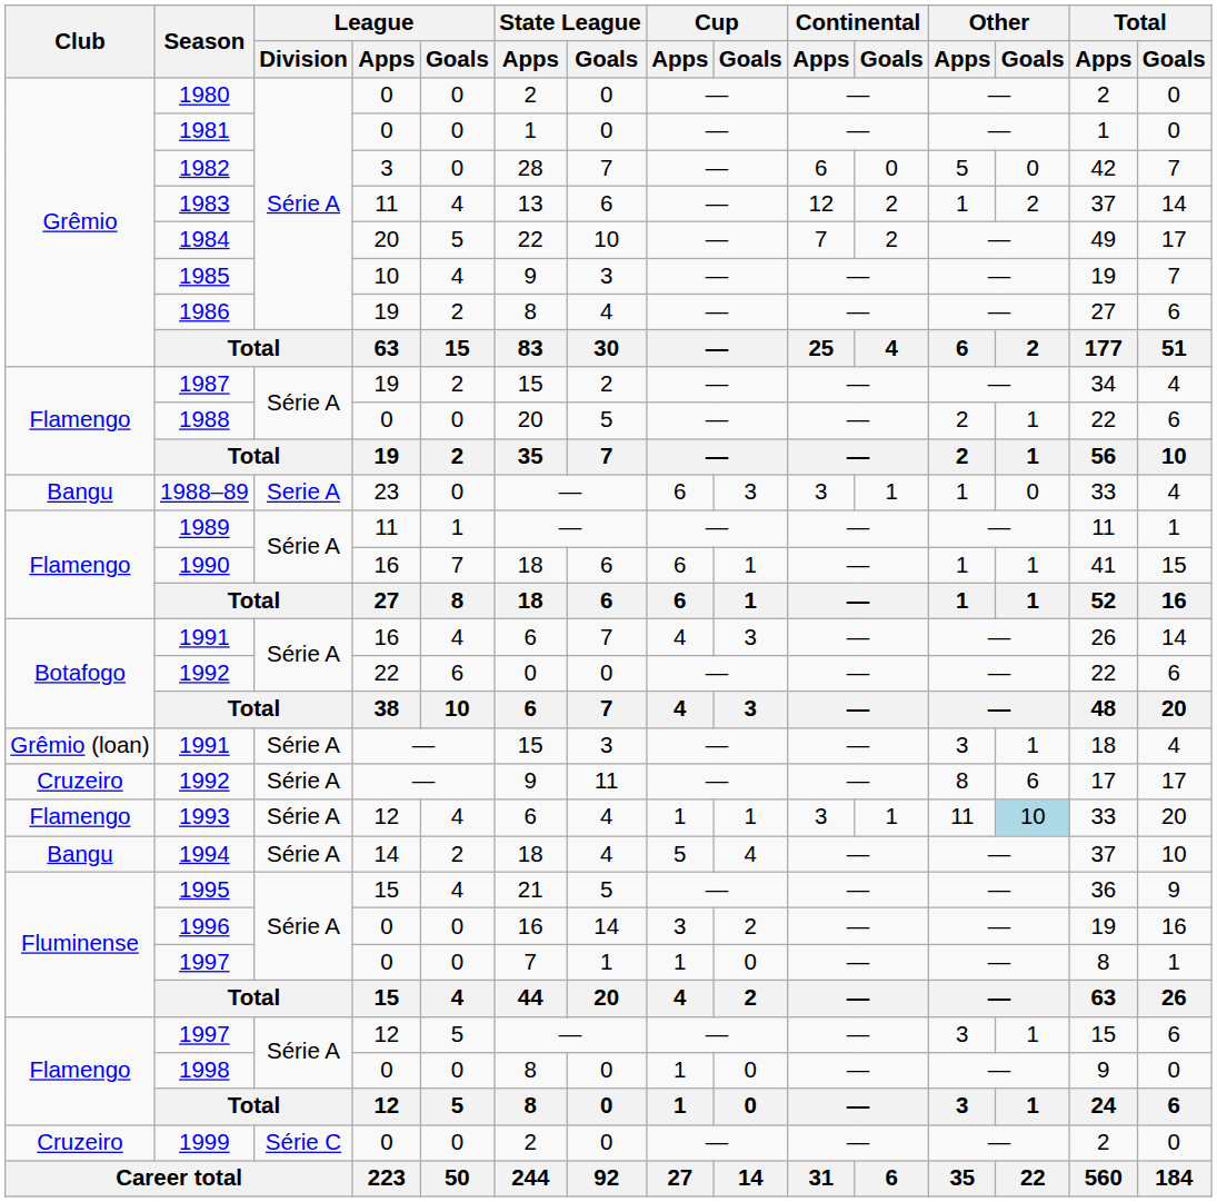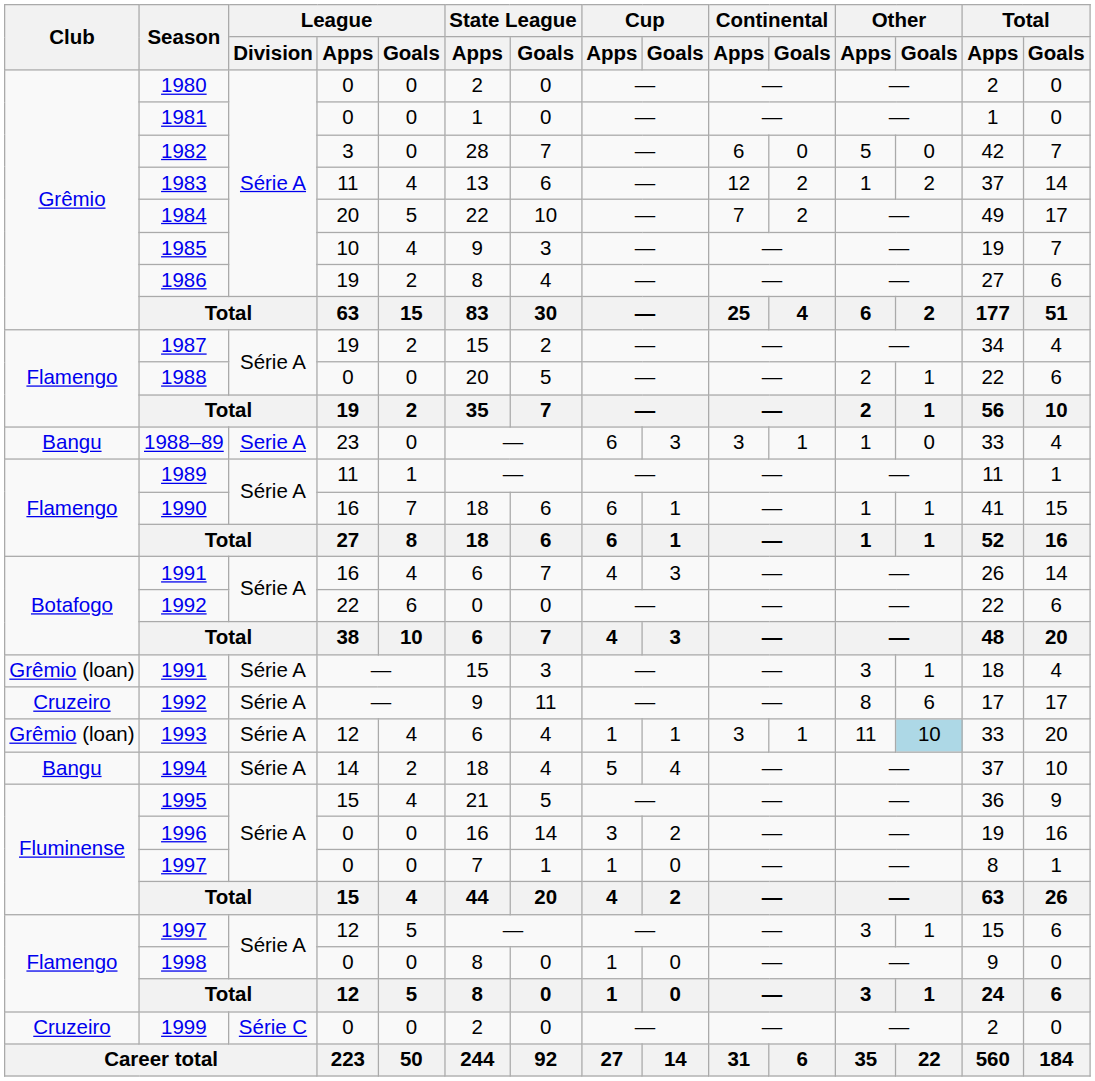1993 | Club: Flamengo -> Grêmio (loan)
